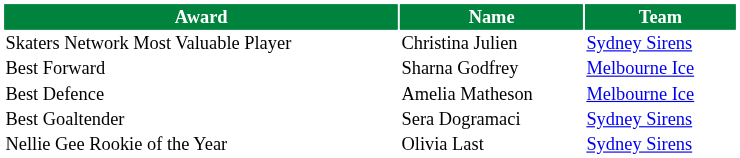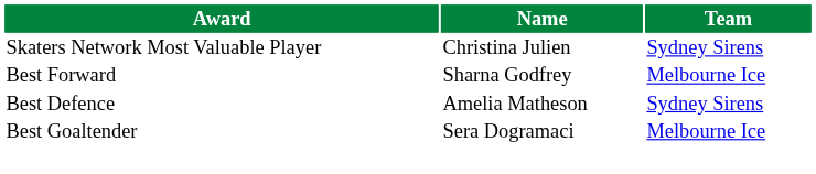Best Defence | Team: Melbourne Ice -> Sydney Sirens
Best Goaltender | Team: Sydney Sirens -> Melbourne Ice
- row: Nellie Gee Rookie of the Year | Olivia Last | Sydney Sirens
